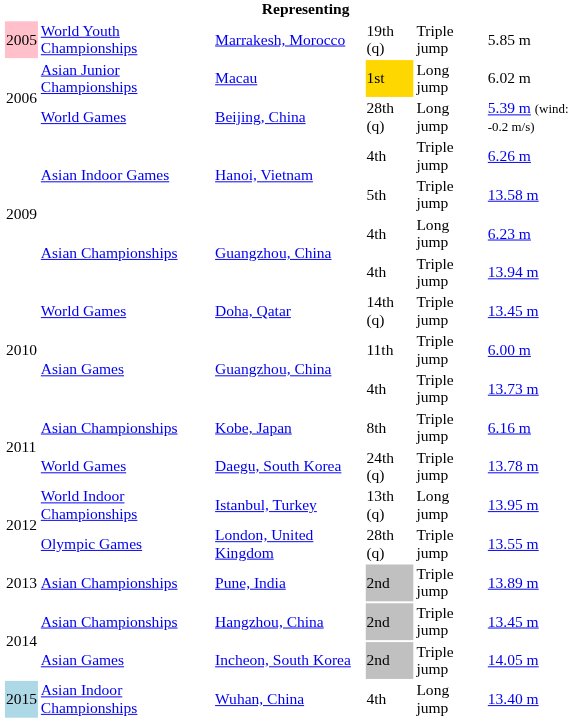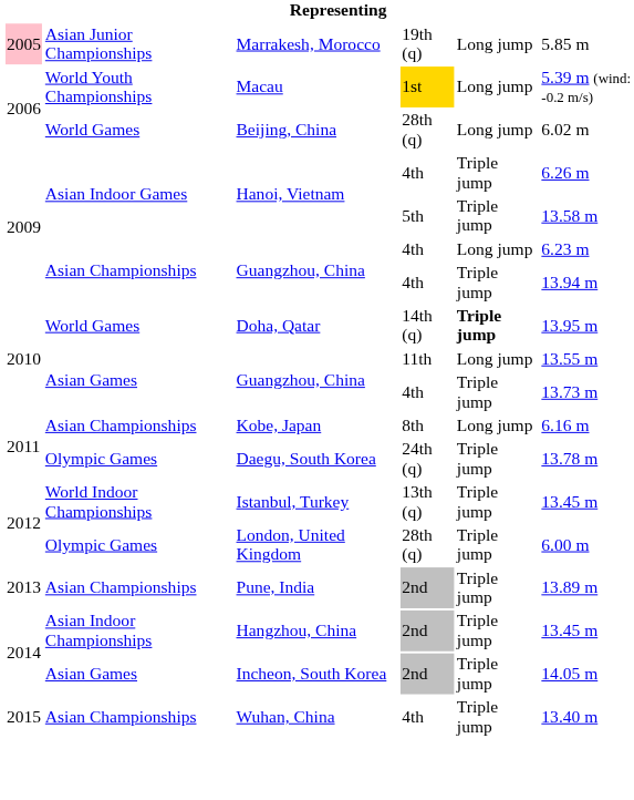Marrakesh, Morocco | column 2: World Youth Championships -> Asian Junior Championships
Marrakesh, Morocco | column 5: Triple jump -> Long jump
Macau | column 2: Asian Junior Championships -> World Youth Championships
Macau | column 6: 6.02 m -> 5.39 m (wind: -0.2 m/s)
Beijing, China | column 6: 5.39 m (wind: -0.2 m/s) -> 6.02 m
Doha, Qatar | column 5: normal -> bold
Doha, Qatar | column 6: 13.45 m -> 13.95 m
Guangzhou, China / 11th | column 5: Triple jump -> Long jump
Guangzhou, China / 11th | column 6: 6.00 m -> 13.55 m
Kobe, Japan | column 5: Triple jump -> Long jump
Daegu, South Korea | column 2: World Games -> Olympic Games
Istanbul, Turkey | column 5: Long jump -> Triple jump
Istanbul, Turkey | column 6: 13.95 m -> 13.45 m
London, United Kingdom | column 6: 13.55 m -> 6.00 m
Hangzhou, China | column 2: Asian Championships -> Asian Indoor Championships
Wuhan, China | column 1: lightblue background -> no background
Wuhan, China | column 2: Asian Indoor Championships -> Asian Championships
Wuhan, China | column 5: Long jump -> Triple jump
